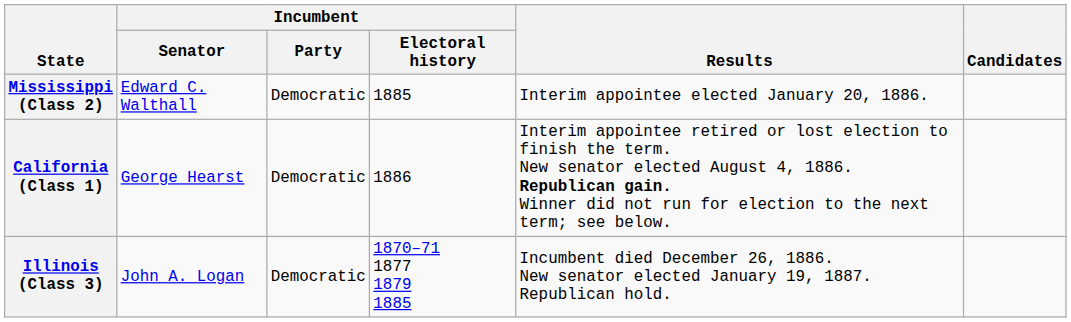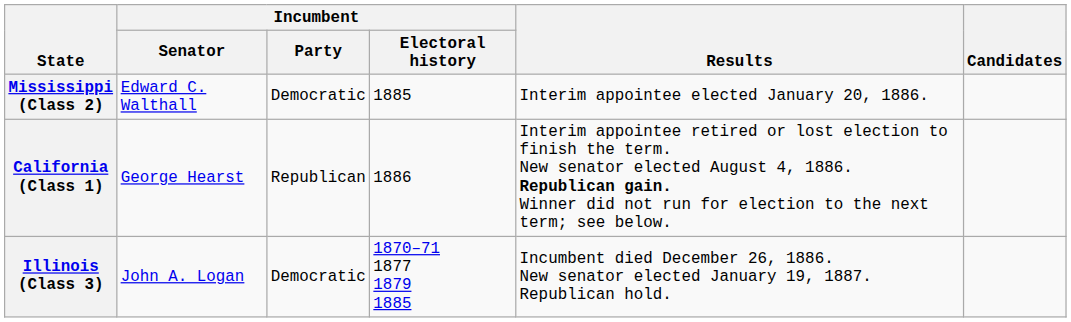California (Class 1) | Incumbent / Party: Democratic -> Republican
